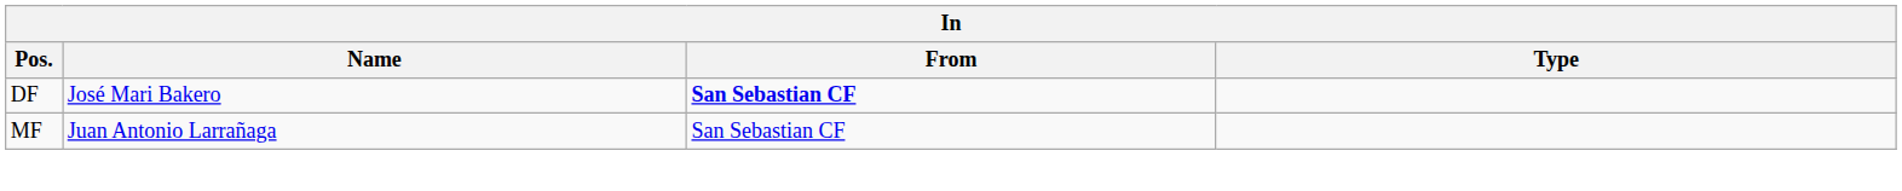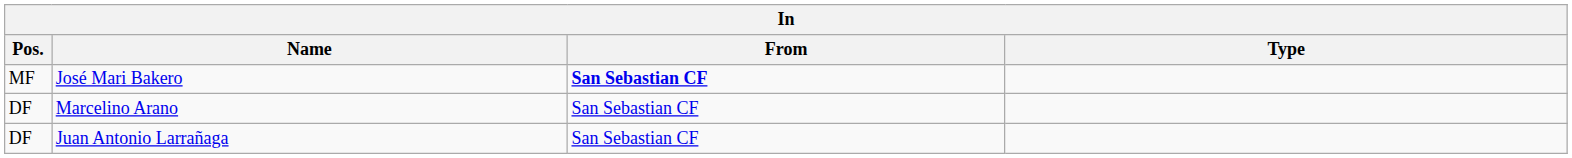José Mari Bakero | Pos.: DF -> MF
+ row: DF | Marcelino Arano | San Sebastian CF
Juan Antonio Larrañaga | Pos.: MF -> DF
